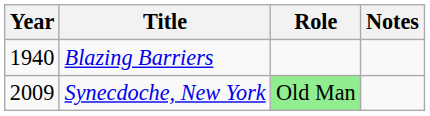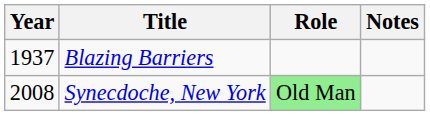Blazing Barriers | Year: 1940 -> 1937
Synecdoche, New York | Year: 2009 -> 2008
